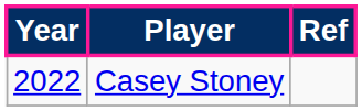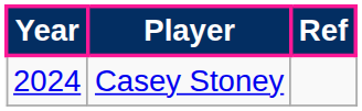Casey Stoney | Year: 2022 -> 2024
